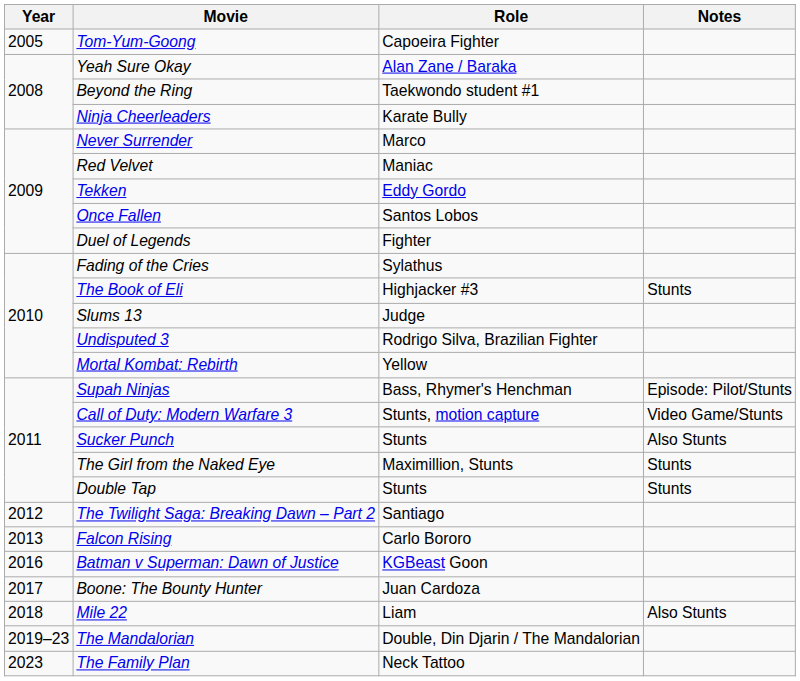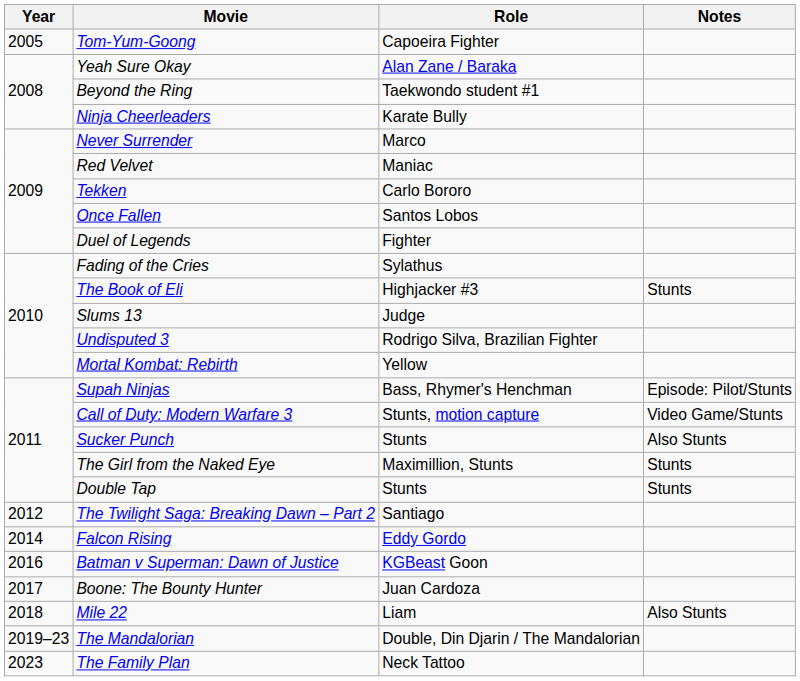Tekken | Role: Eddy Gordo -> Carlo Bororo
Falcon Rising | Year: 2013 -> 2014
Falcon Rising | Role: Carlo Bororo -> Eddy Gordo
